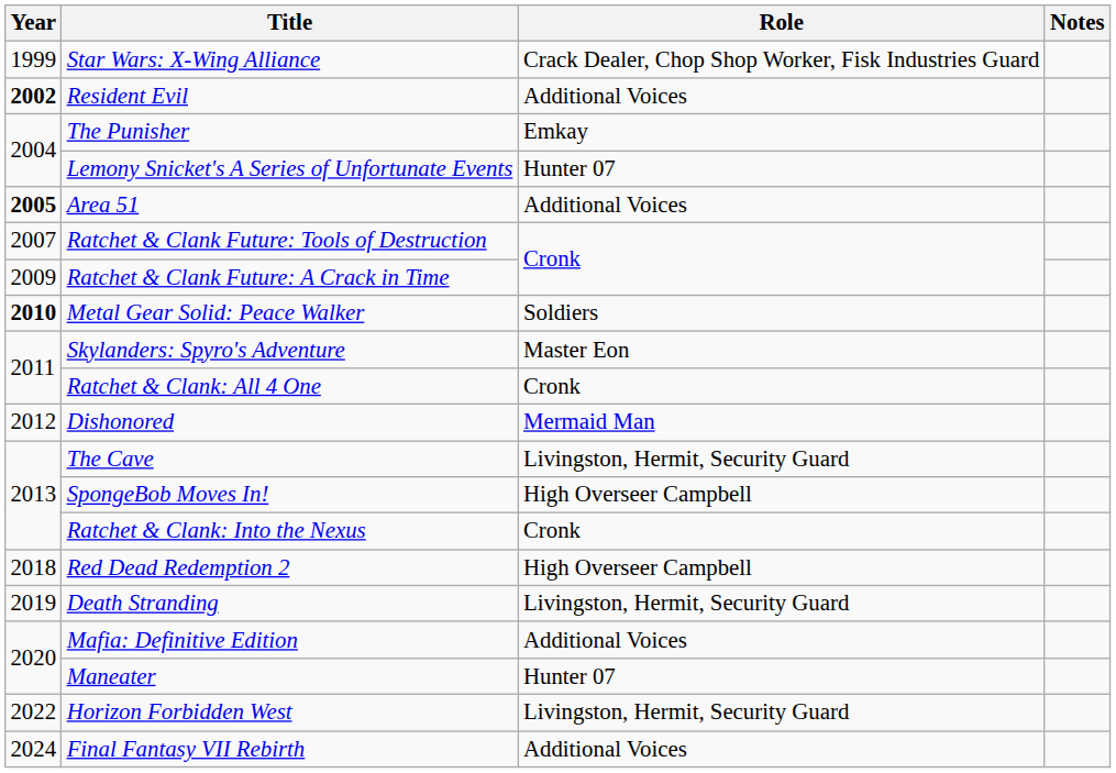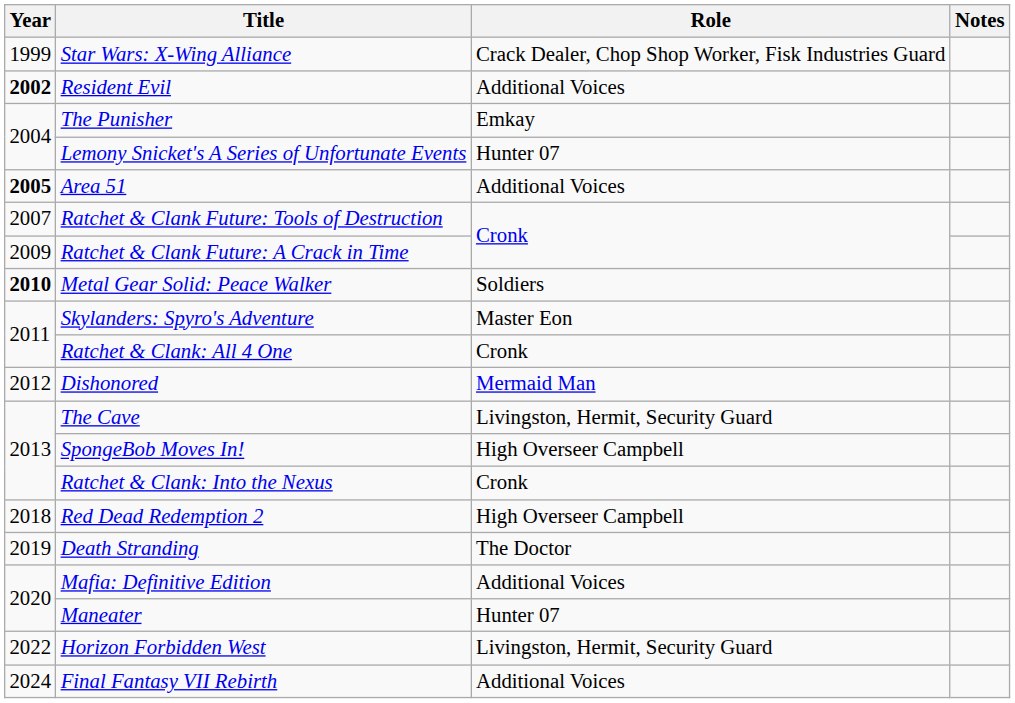Death Stranding | Role: Livingston, Hermit, Security Guard -> The Doctor
